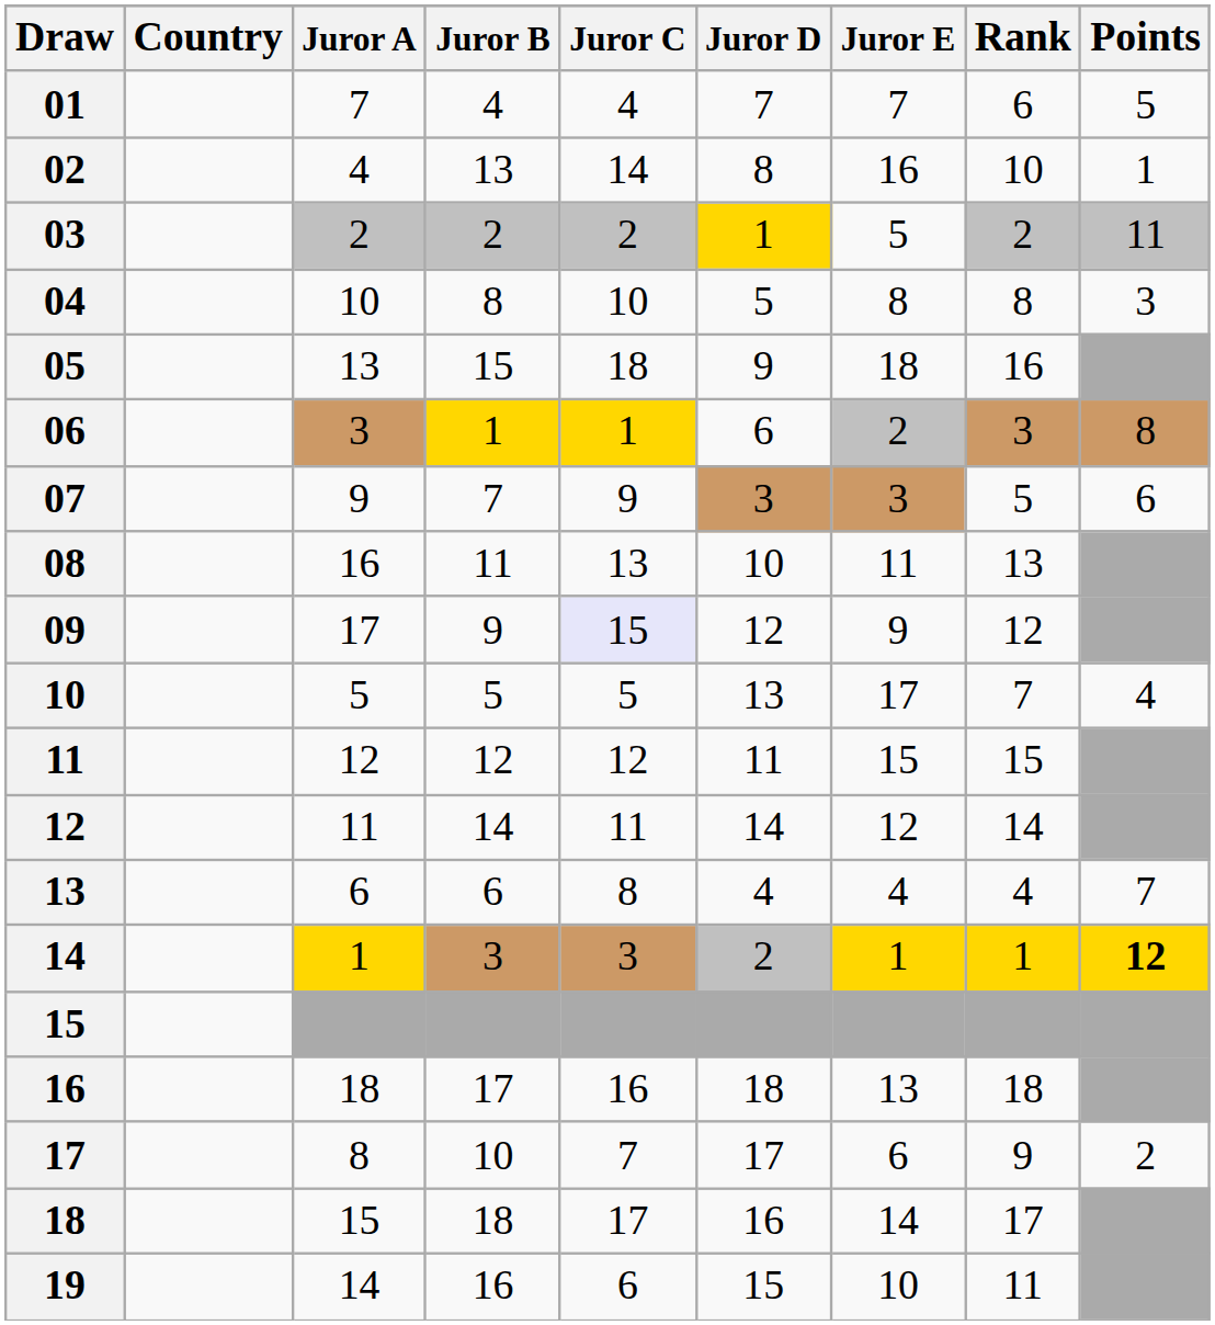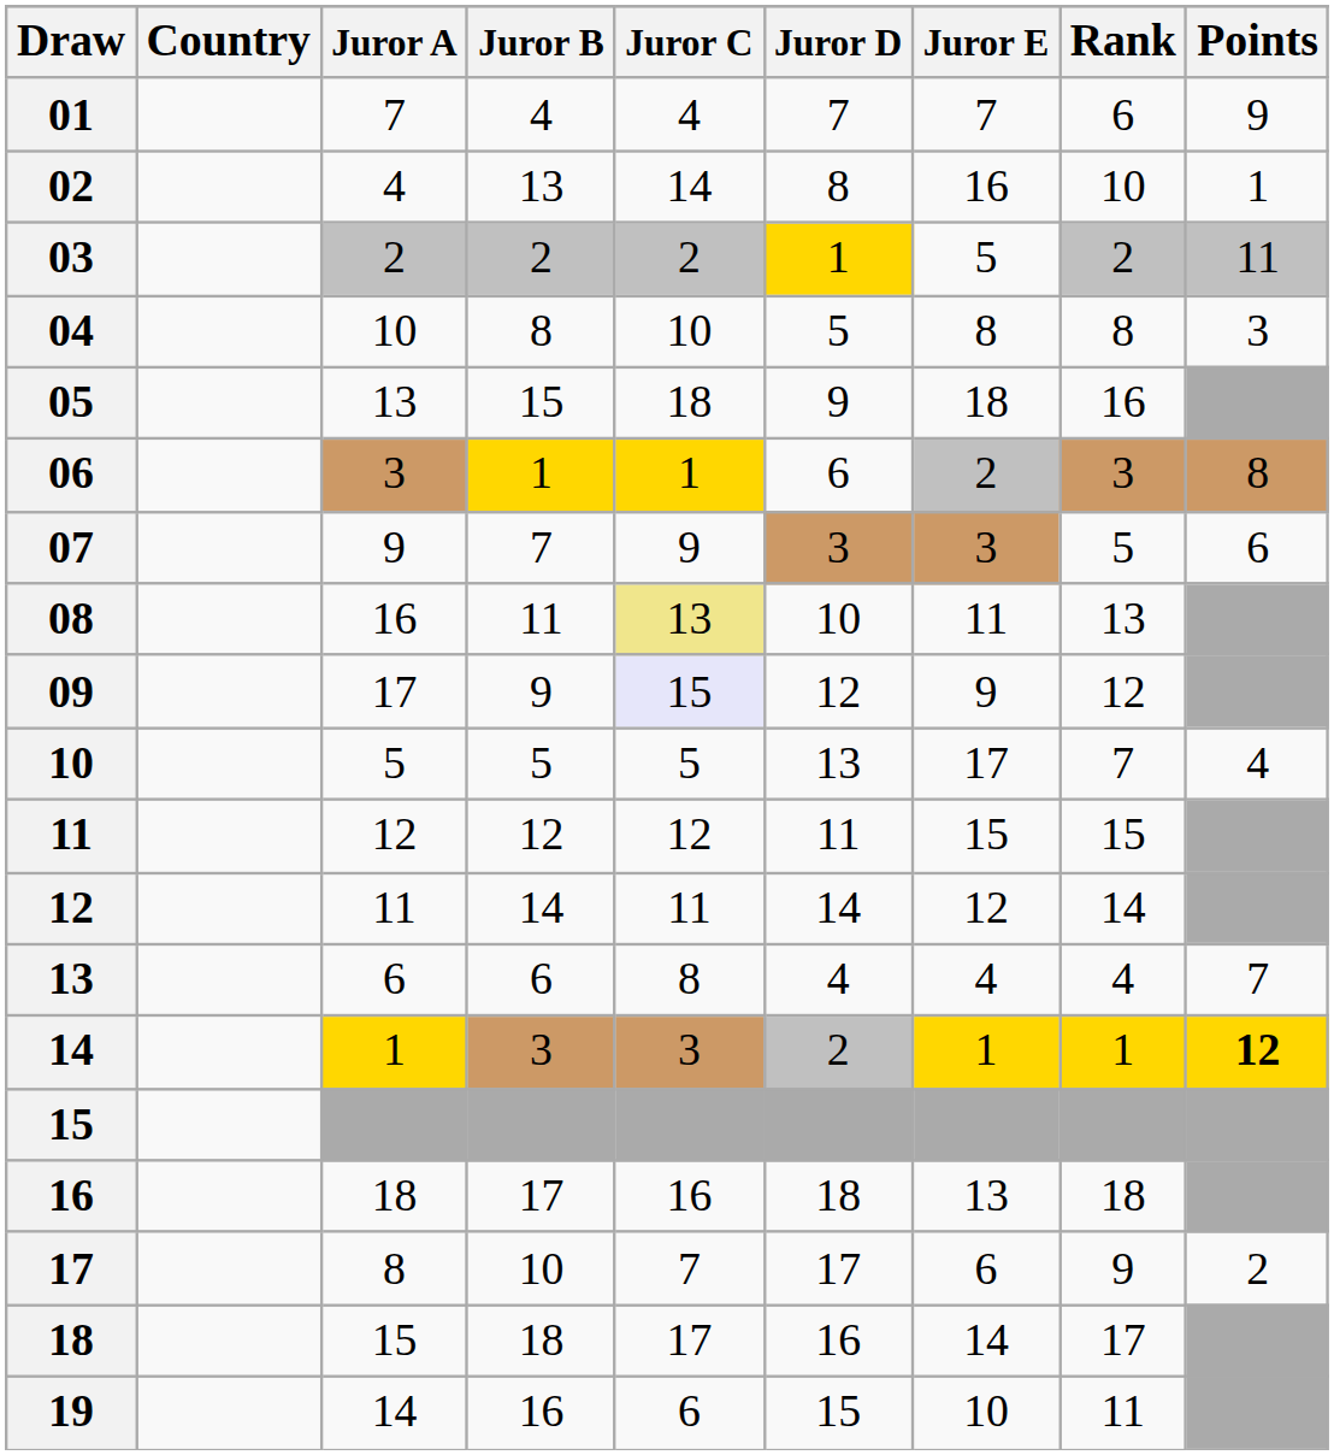01 | Points: 5 -> 9
08 | Juror C: no background -> khaki background
